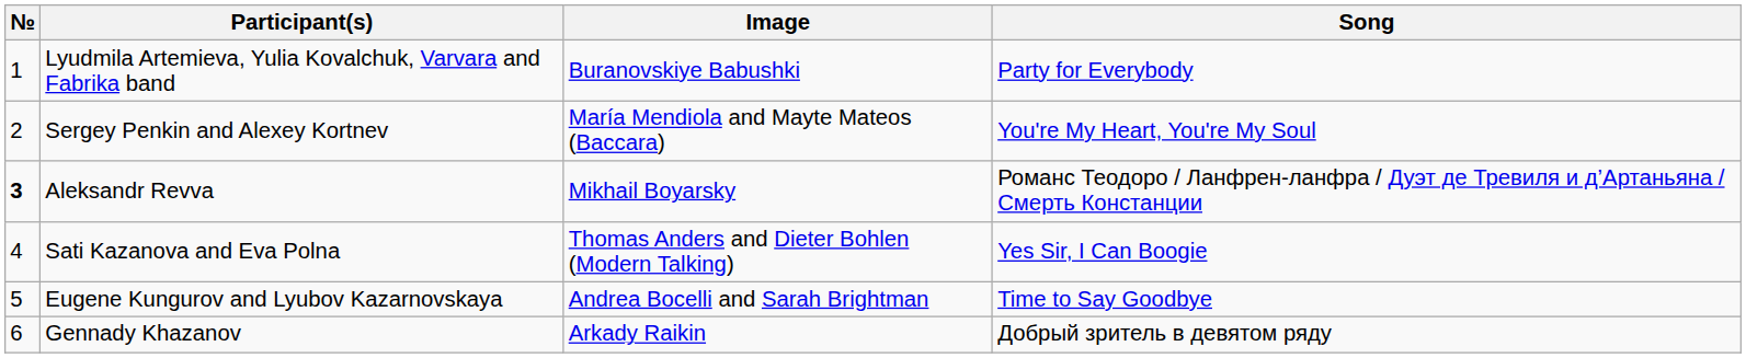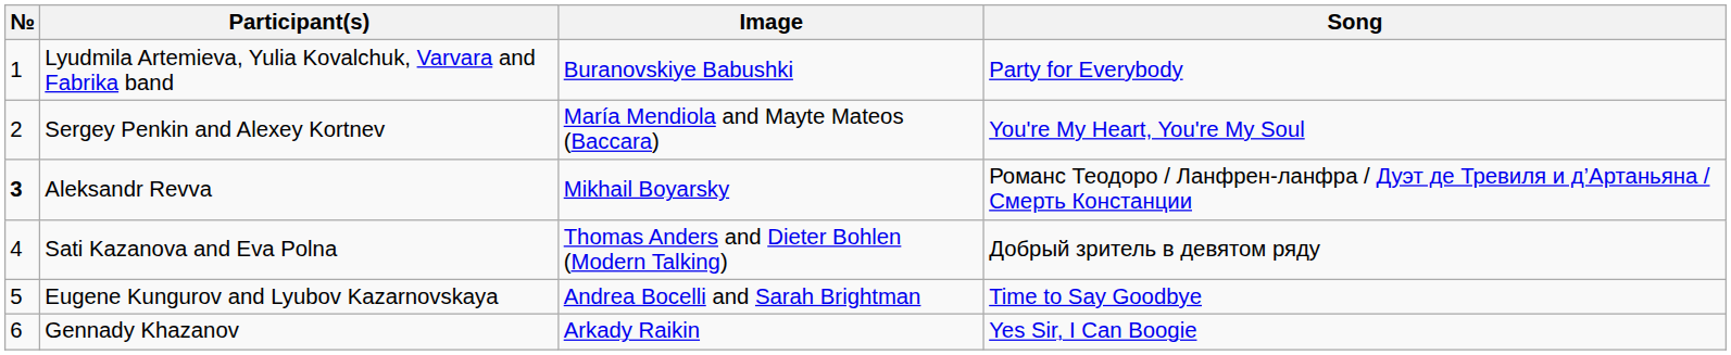Sati Kazanova and Eva Polna | Song: Yes Sir, I Can Boogie -> Добрый зритель в девятом ряду
Gennady Khazanov | Song: Добрый зритель в девятом ряду -> Yes Sir, I Can Boogie
